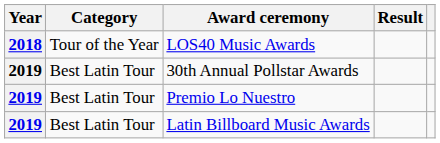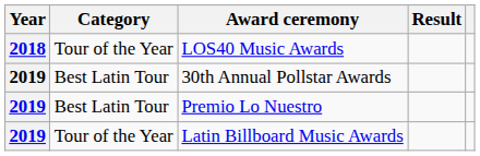Latin Billboard Music Awards | Category: Best Latin Tour -> Tour of the Year
